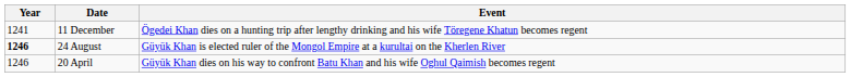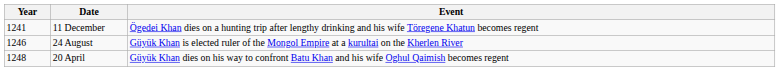24 August | Year: bold -> normal
20 April | Year: 1246 -> 1248
